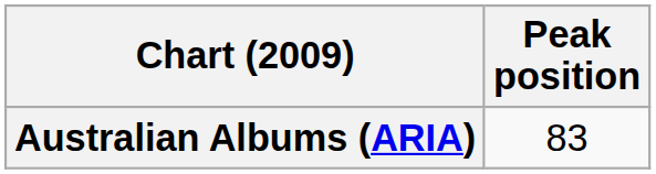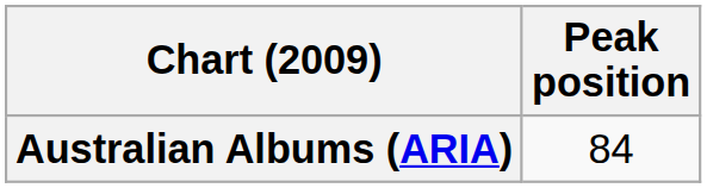Australian Albums (ARIA) | Peak position: 83 -> 84
